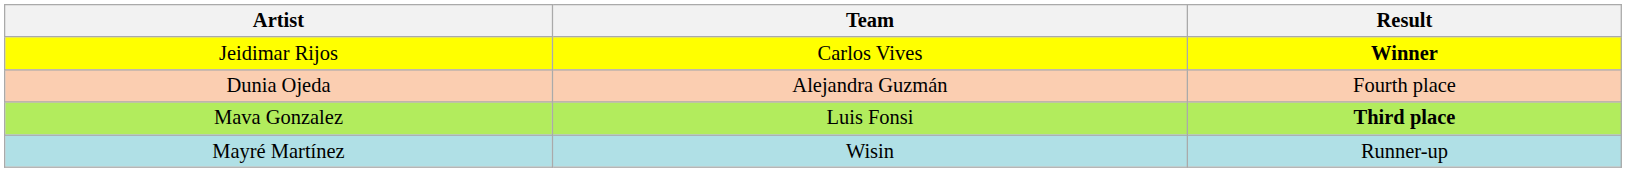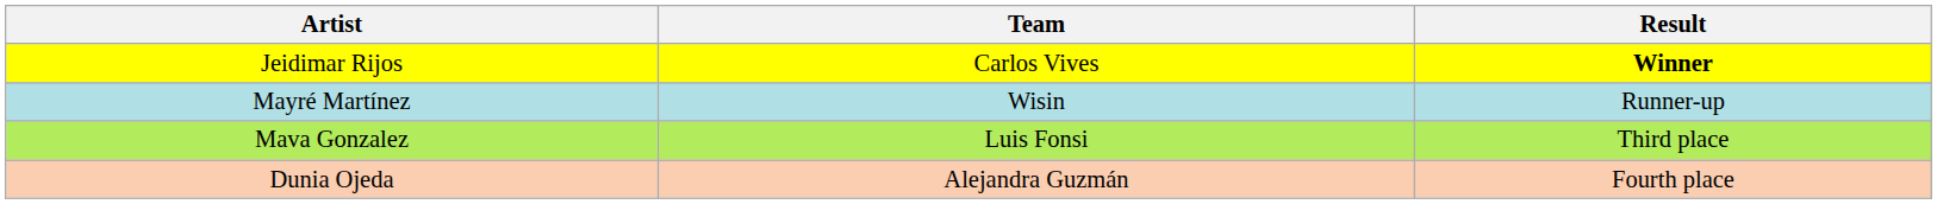rows swapped: Mayré Martínez <-> Dunia Ojeda
Mava Gonzalez | Result: bold -> normal
